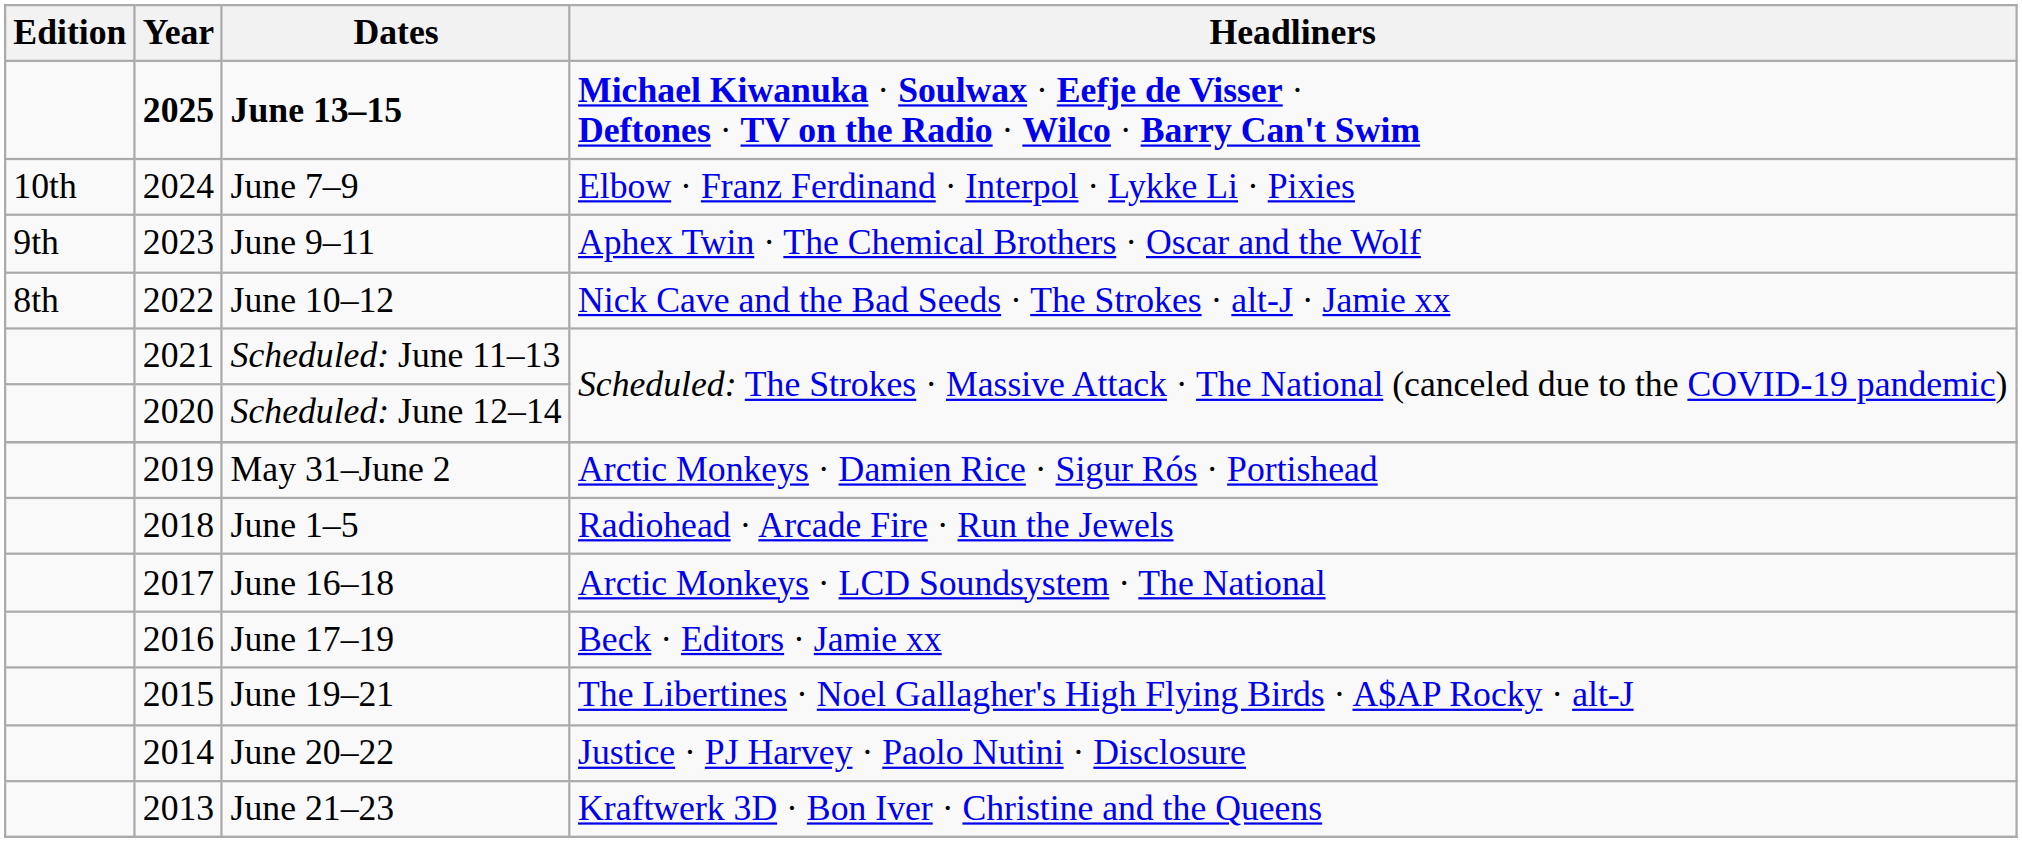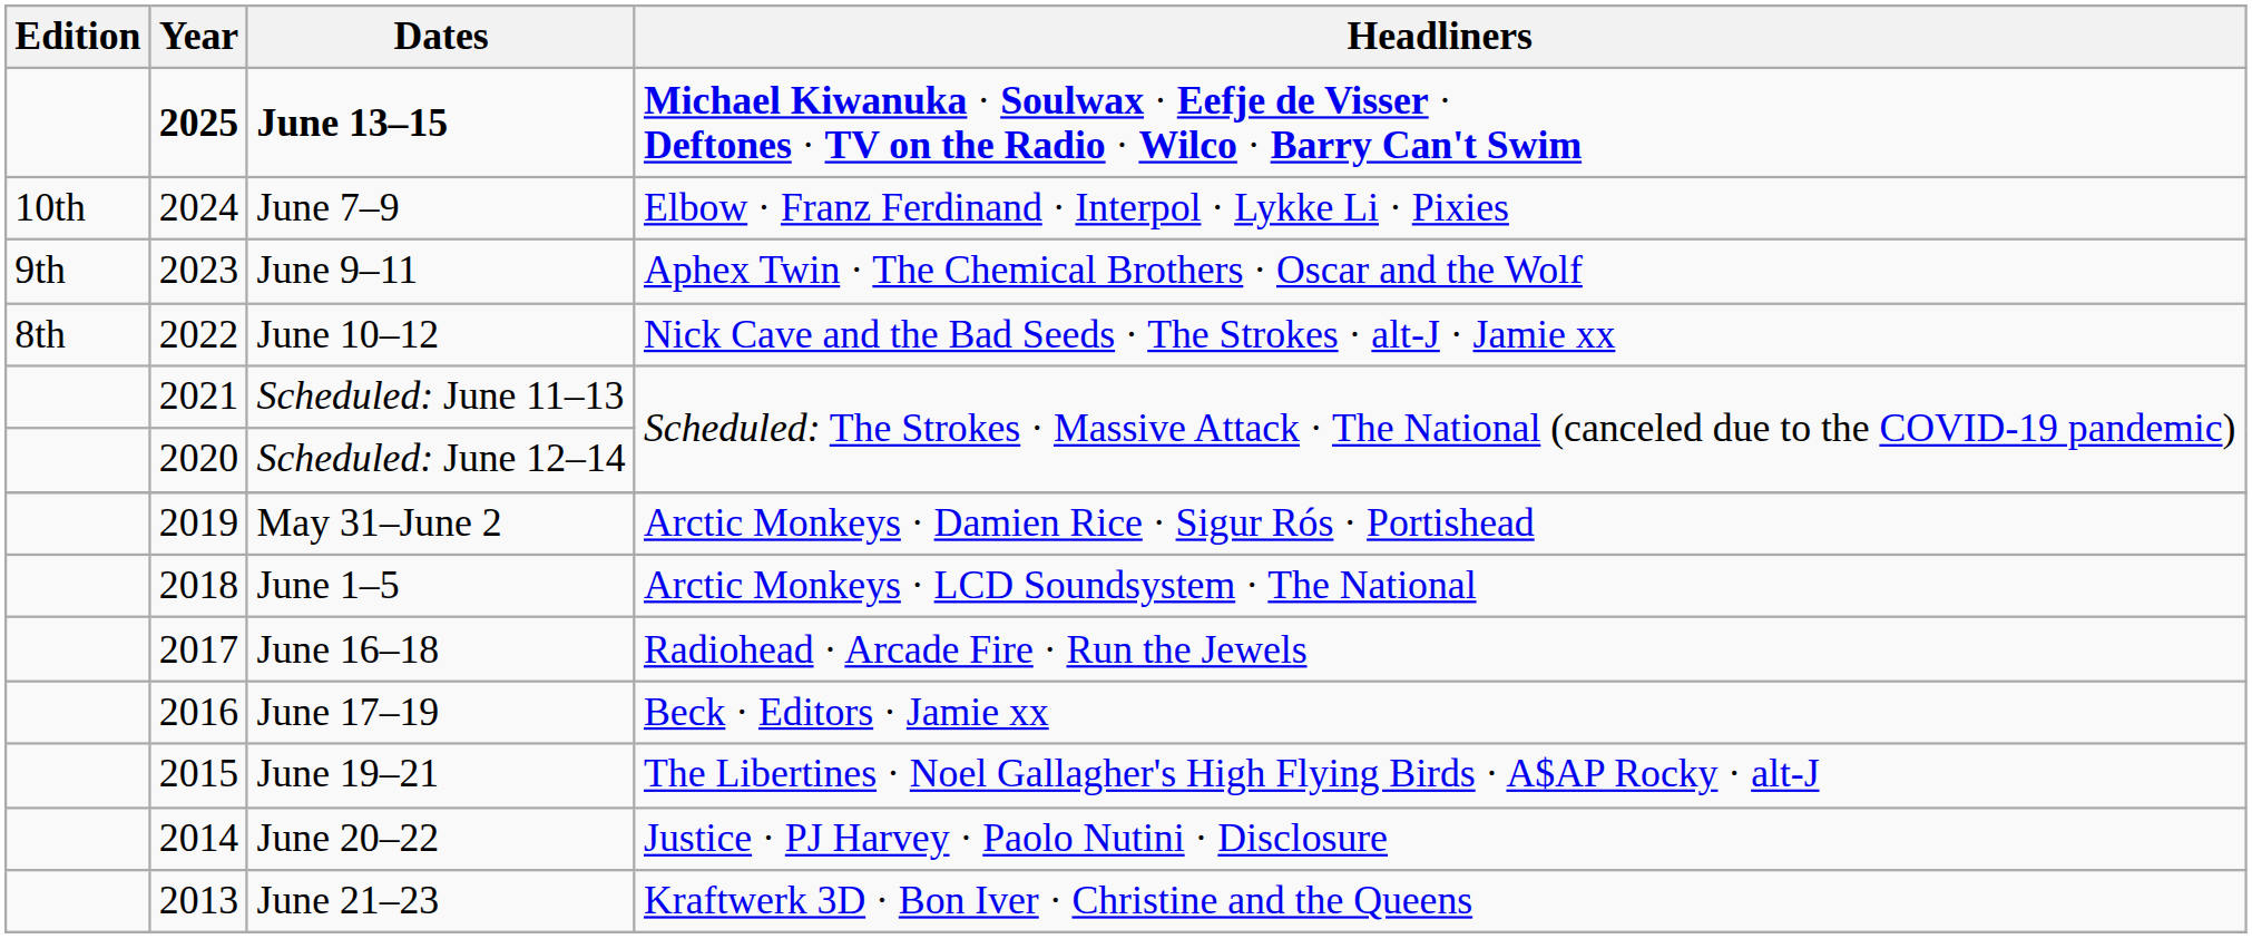June 1–5 | Headliners: Radiohead · Arcade Fire · Run the Jewels -> Arctic Monkeys · LCD Soundsystem · The National
June 16–18 | Headliners: Arctic Monkeys · LCD Soundsystem · The National -> Radiohead · Arcade Fire · Run the Jewels
